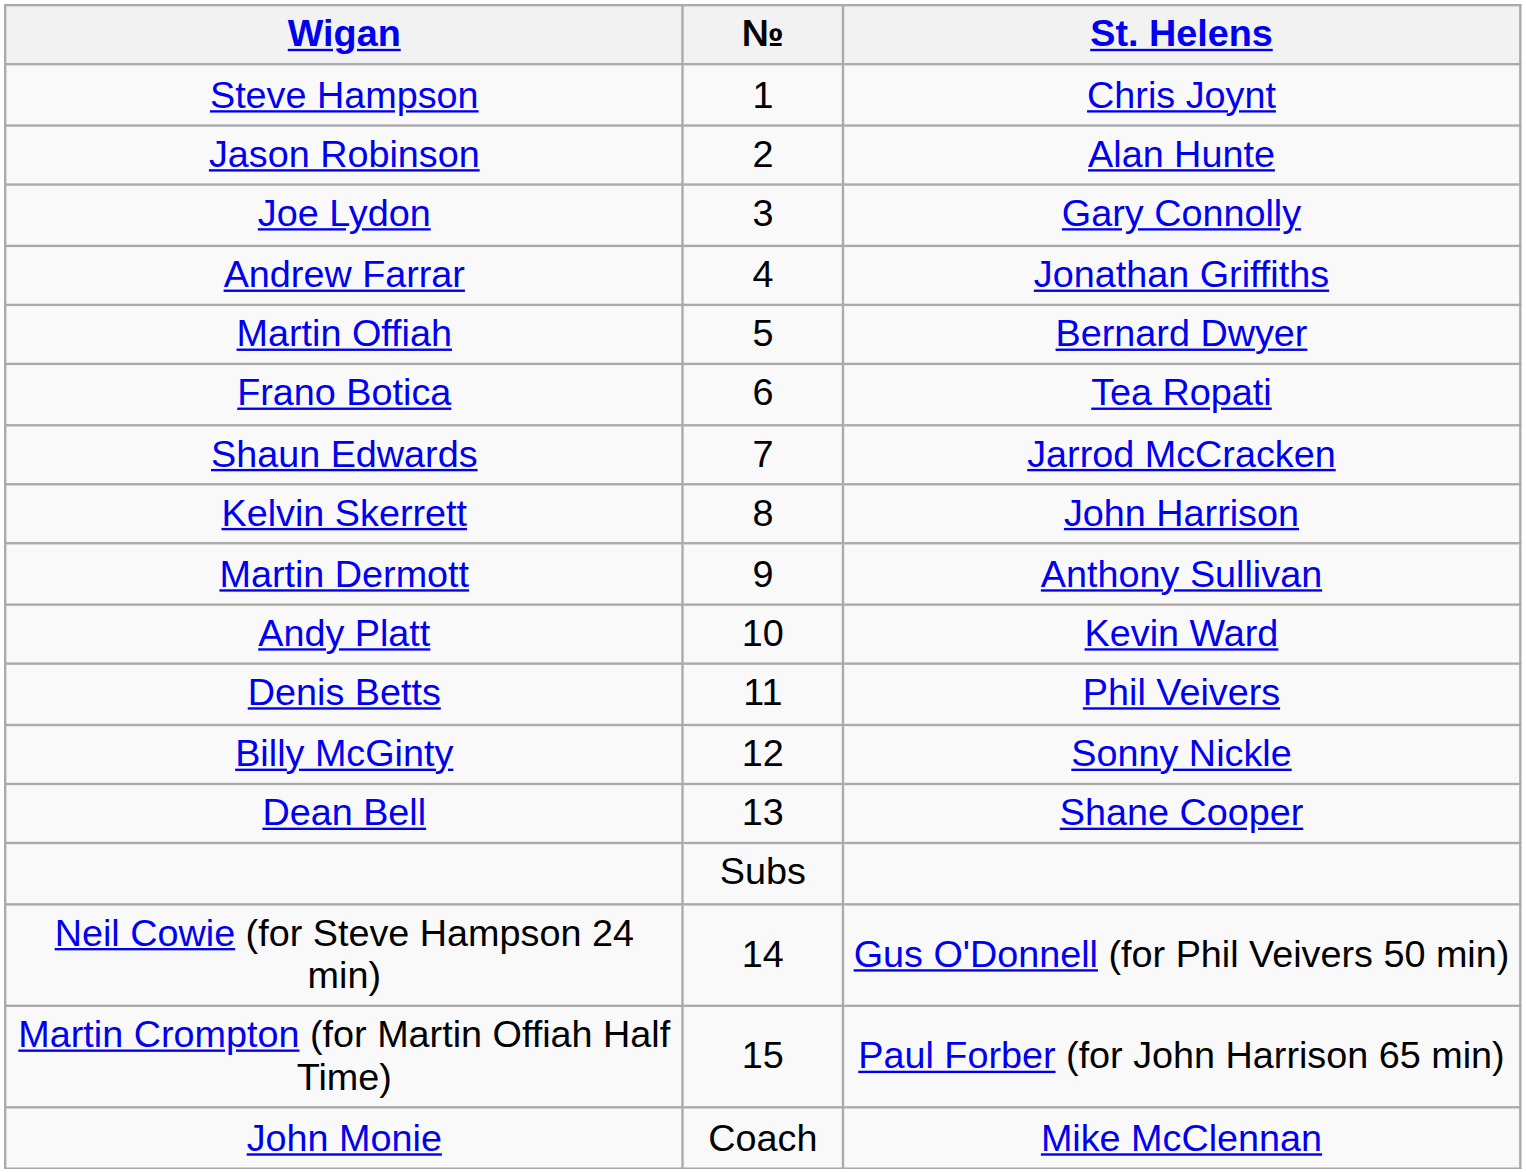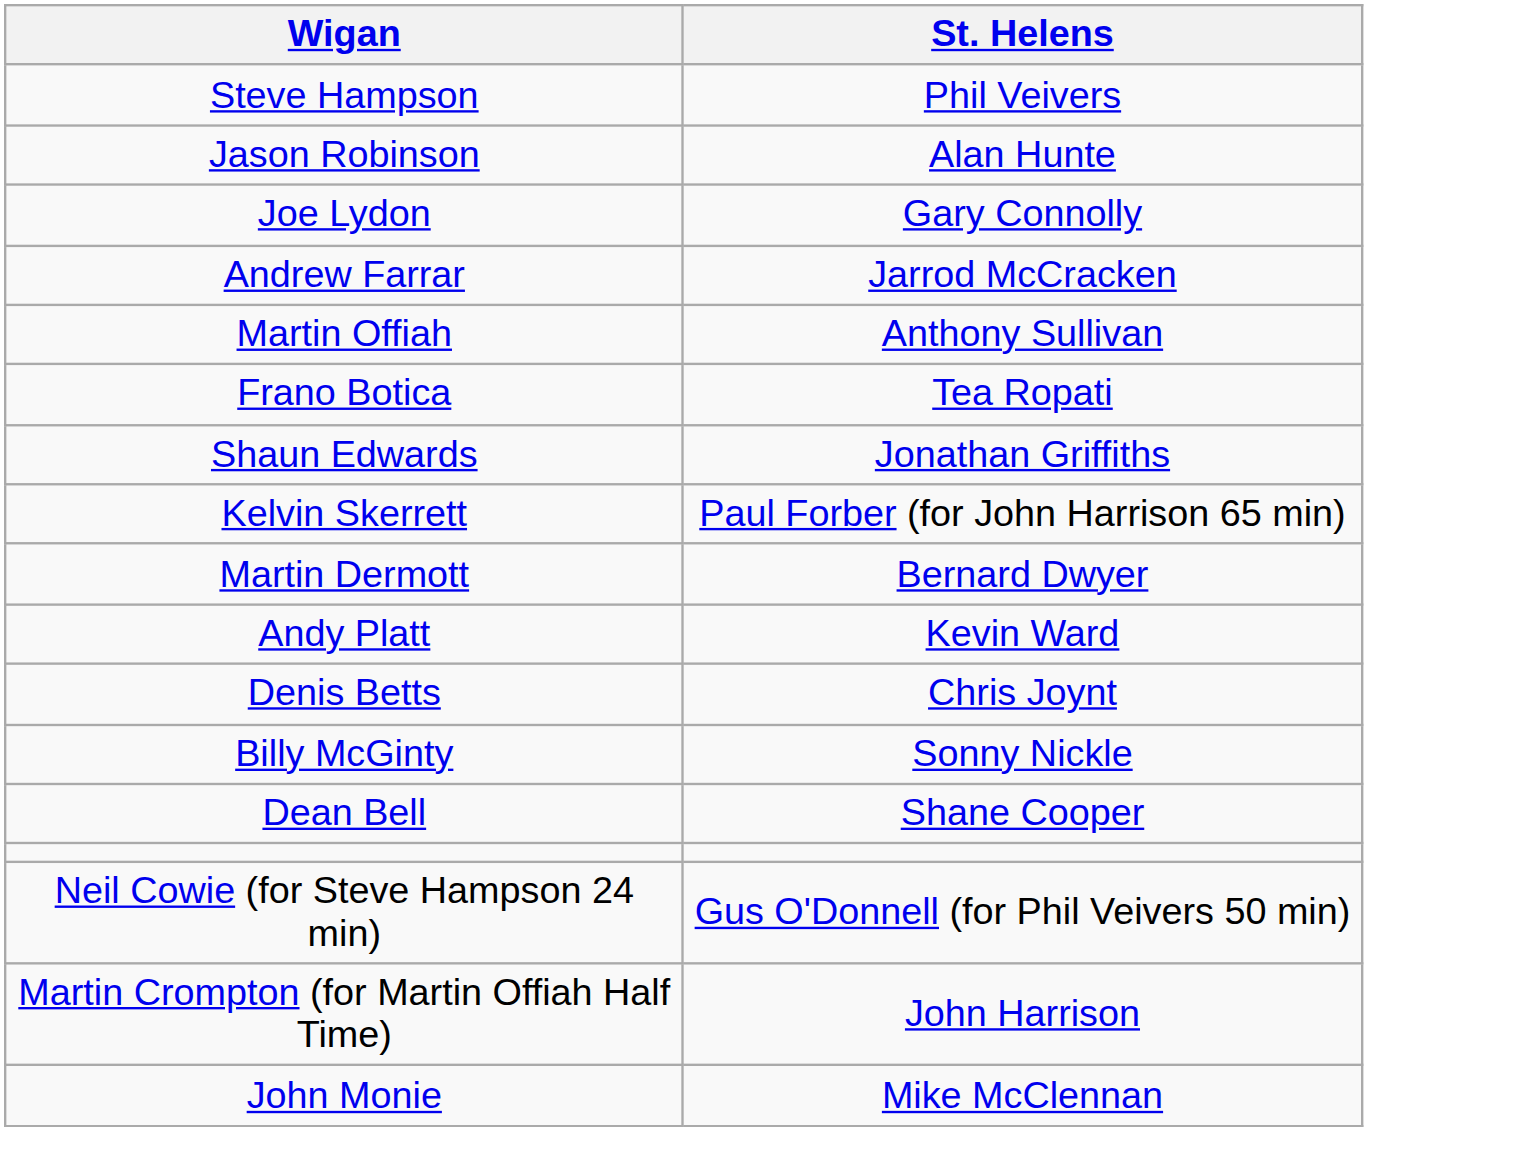- column: № | 1 | 2 | 3 | 4 | 5 | 6 | 7 | 8 | 9 | 10 | 11 | 12 | 13 | Subs | 14 | 15 | Coach
Steve Hampson | St. Helens: Chris Joynt -> Phil Veivers
Andrew Farrar | St. Helens: Jonathan Griffiths -> Jarrod McCracken
Martin Offiah | St. Helens: Bernard Dwyer -> Anthony Sullivan
Shaun Edwards | St. Helens: Jarrod McCracken -> Jonathan Griffiths
Kelvin Skerrett | St. Helens: John Harrison -> Paul Forber (for John Harrison 65 min)
Martin Dermott | St. Helens: Anthony Sullivan -> Bernard Dwyer
Denis Betts | St. Helens: Phil Veivers -> Chris Joynt
Martin Crompton (for Martin Offiah Half Time) | St. Helens: Paul Forber (for John Harrison 65 min) -> John Harrison
